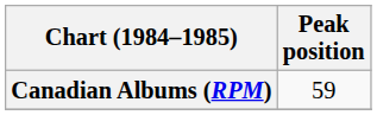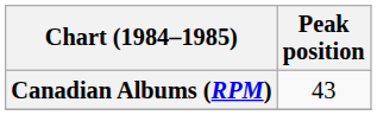Canadian Albums (RPM) | Peak position: 59 -> 43
